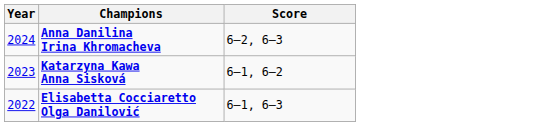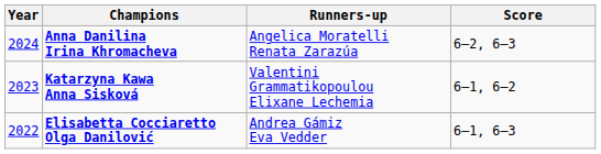+ column: Runners-up | Angelica Moratelli Renata Zarazúa | Valentini Grammatikopoulou Elixane Lechemia | Andrea Gámiz Eva Vedder
